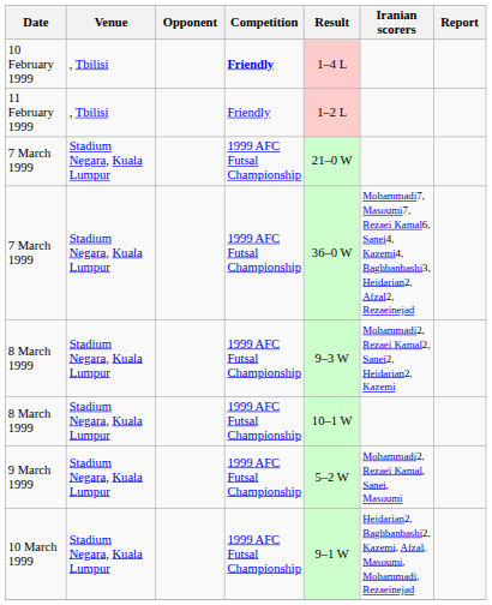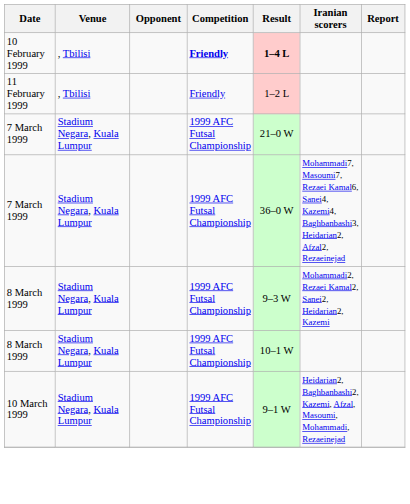10 February 1999 | Result: normal -> bold
- row: 9 March 1999 | Stadium Negara, Kuala Lumpur | 1999 AFC Futsal Championship | 5–2 W | Mohammadi2, Rezaei Kamal, Sanei, Masoumi
